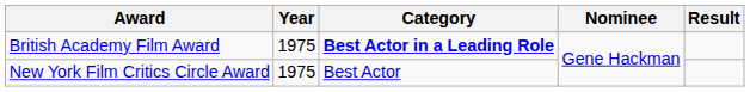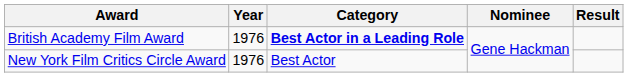British Academy Film Award | Year: 1975 -> 1976
New York Film Critics Circle Award | Year: 1975 -> 1976
